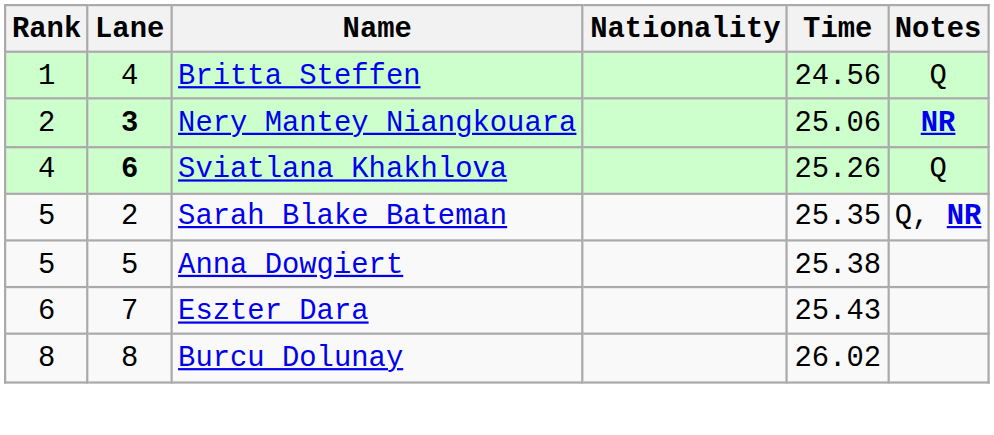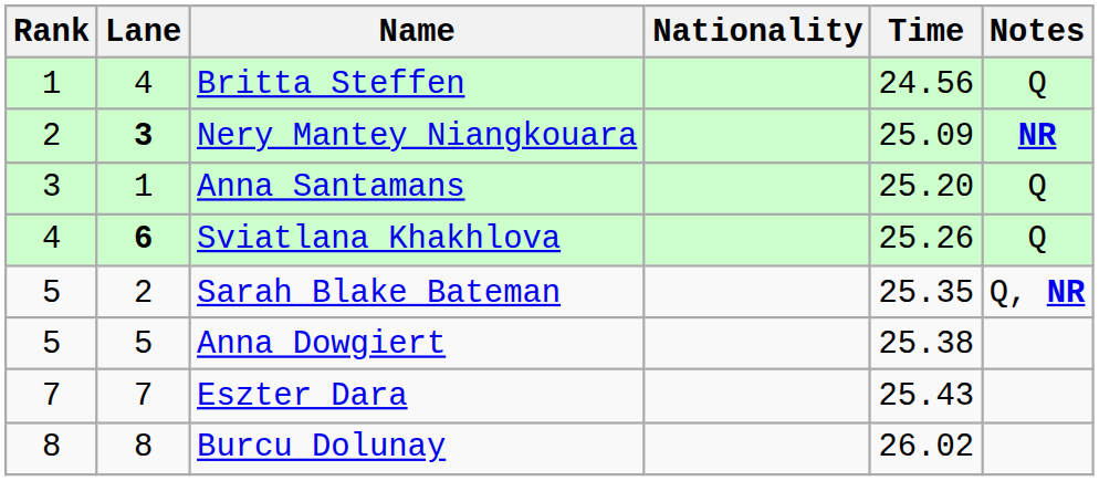Nery Mantey Niangkouara | Time: 25.06 -> 25.09
+ row: 3 | 1 | Anna Santamans | 25.20 | Q
Eszter Dara | Rank: 6 -> 7
